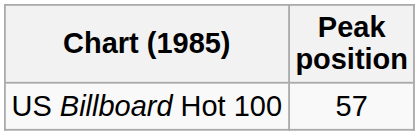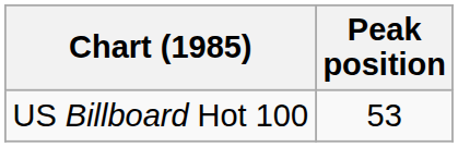US Billboard Hot 100 | Peak position: 57 -> 53
